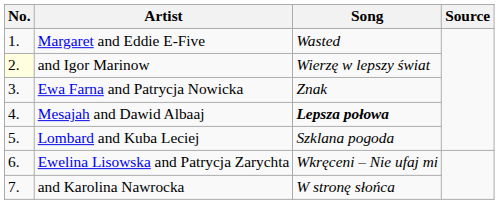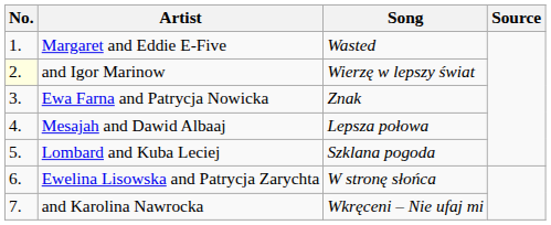Mesajah and Dawid Albaaj | Song: bold -> normal
Ewelina Lisowska and Patrycja Zarychta | Song: Wkręceni – Nie ufaj mi -> W stronę słońca
and Karolina Nawrocka | Song: W stronę słońca -> Wkręceni – Nie ufaj mi
